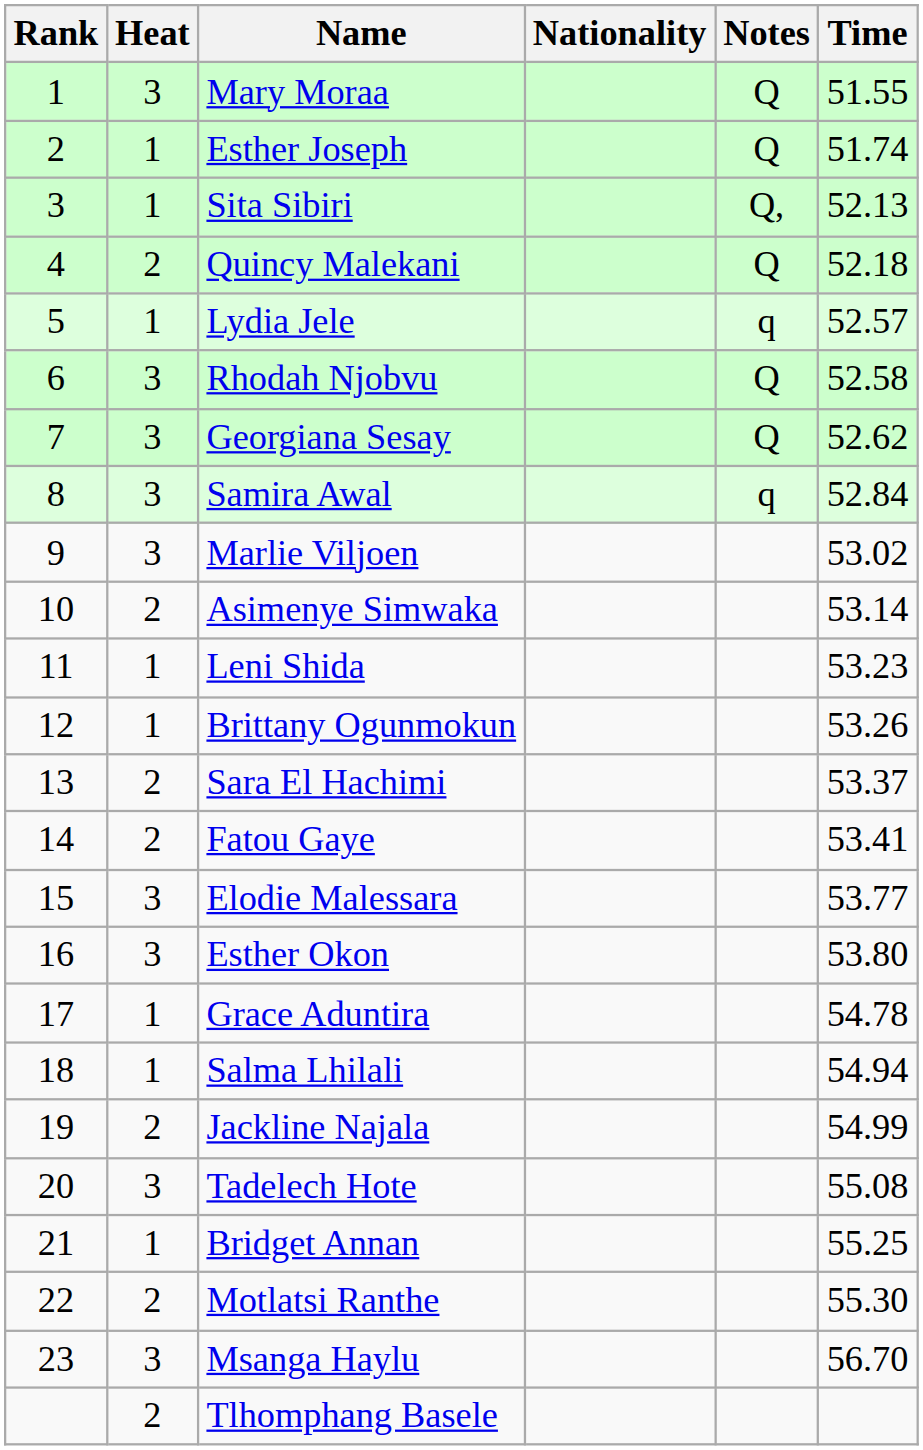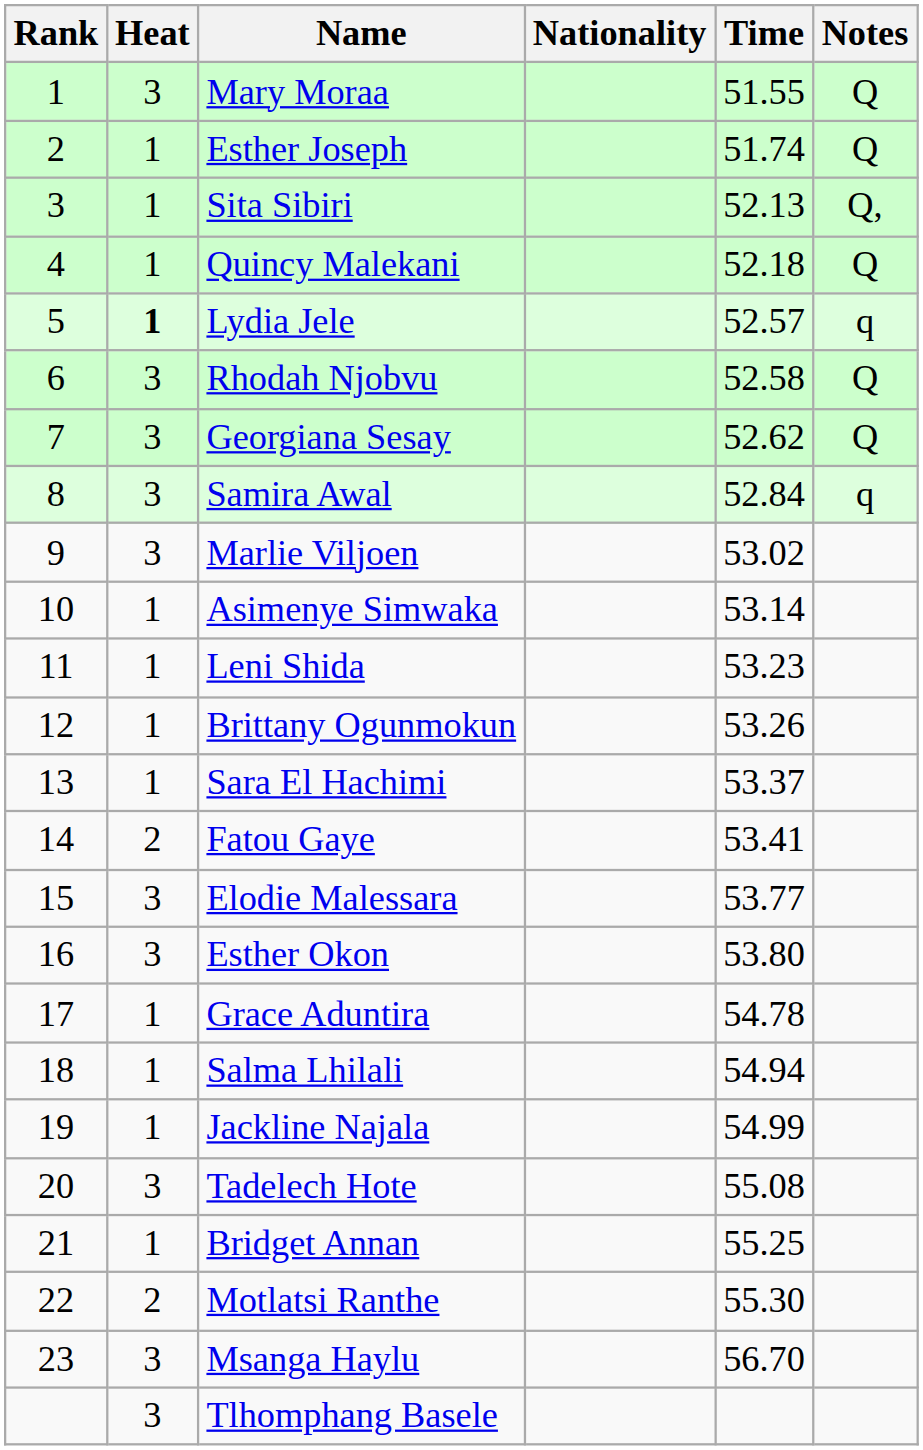columns swapped: Time <-> Notes
Quincy Malekani | Heat: 2 -> 1
Lydia Jele | Heat: normal -> bold
Asimenye Simwaka | Heat: 2 -> 1
Sara El Hachimi | Heat: 2 -> 1
Jackline Najala | Heat: 2 -> 1
Tlhomphang Basele | Heat: 2 -> 3
